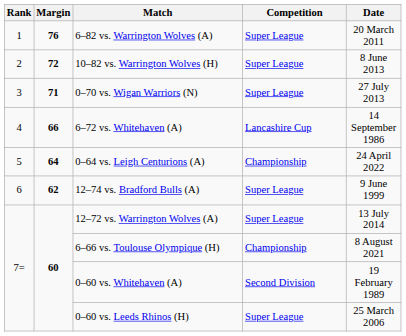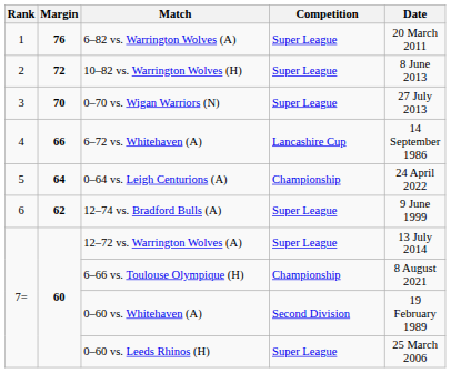0–70 vs. Wigan Warriors (N) | Margin: 71 -> 70
